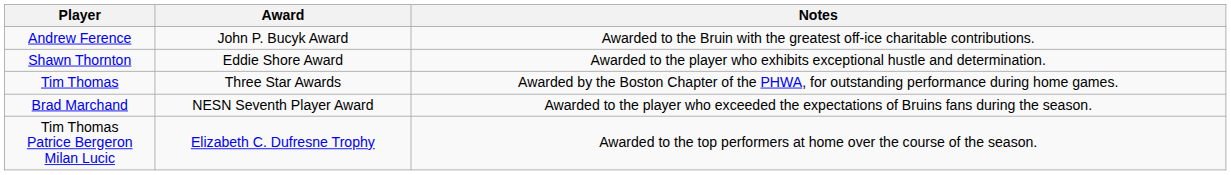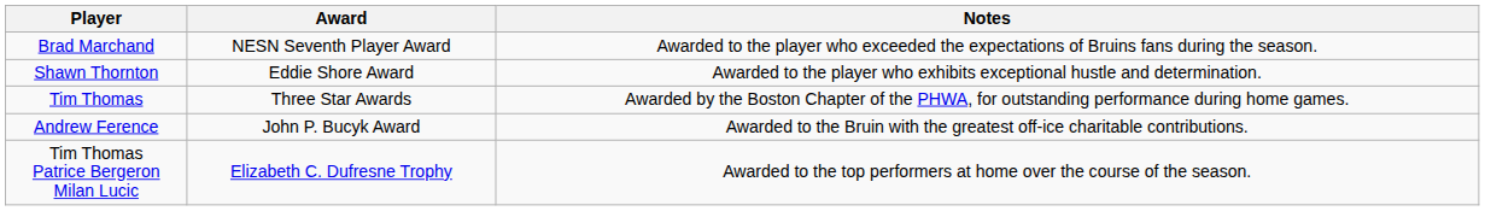rows swapped: Brad Marchand <-> Andrew Ference
